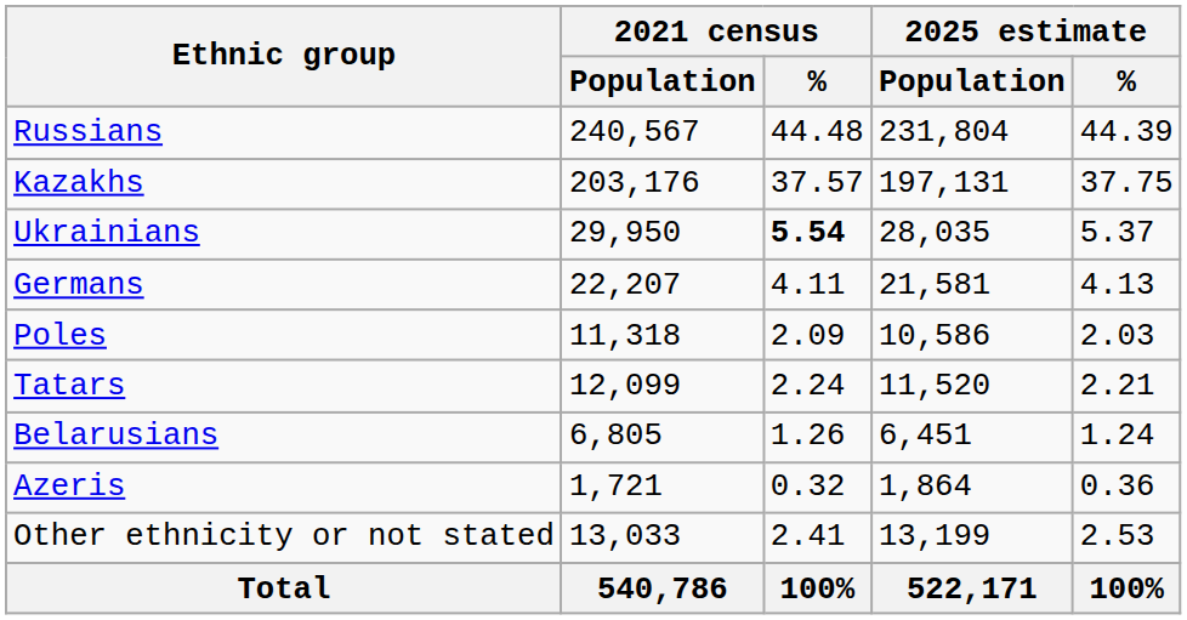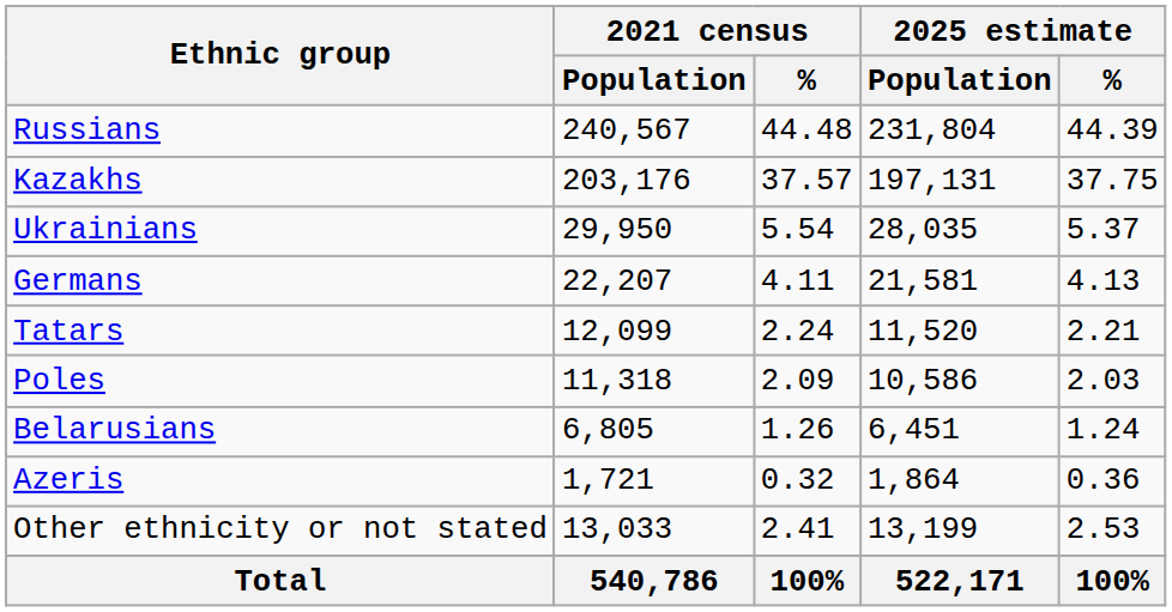Ukrainians | 2021 census / %: bold -> normal
rows swapped: Tatars <-> Poles
